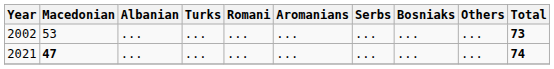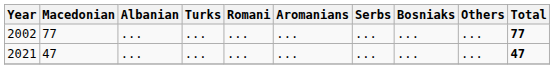2002 | Macedonian: 53 -> 77
2002 | Total: 73 -> 77
2021 | Macedonian: bold -> normal
2021 | Total: 74 -> 47
